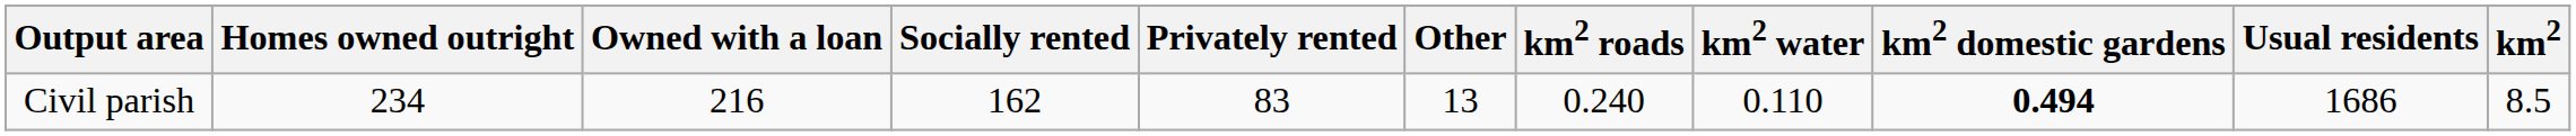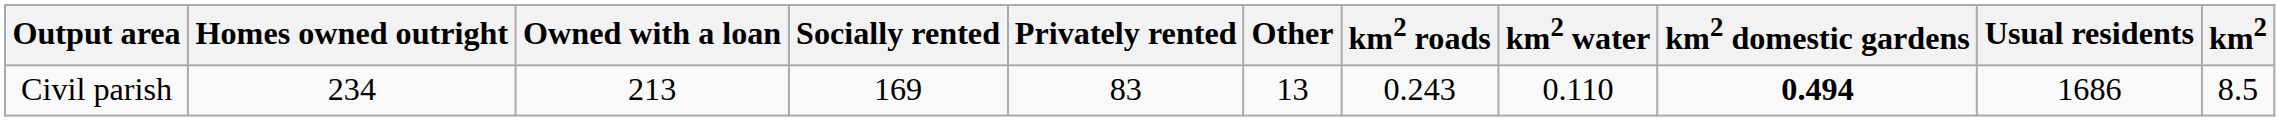Civil parish | Owned with a loan: 216 -> 213
Civil parish | Socially rented: 162 -> 169
Civil parish | km2 roads: 0.240 -> 0.243
